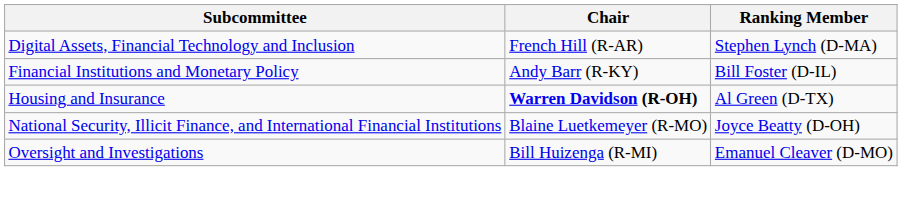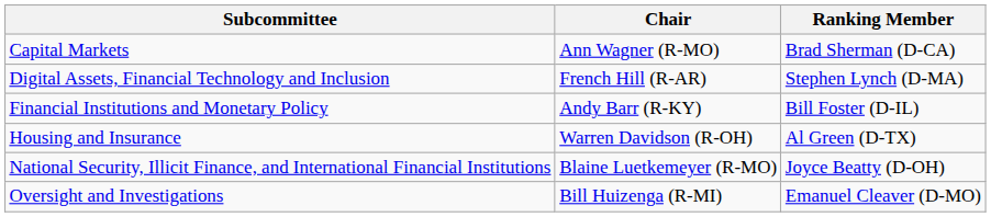+ row: Capital Markets | Ann Wagner (R-MO) | Brad Sherman (D-CA)
Housing and Insurance | Chair: bold -> normal
